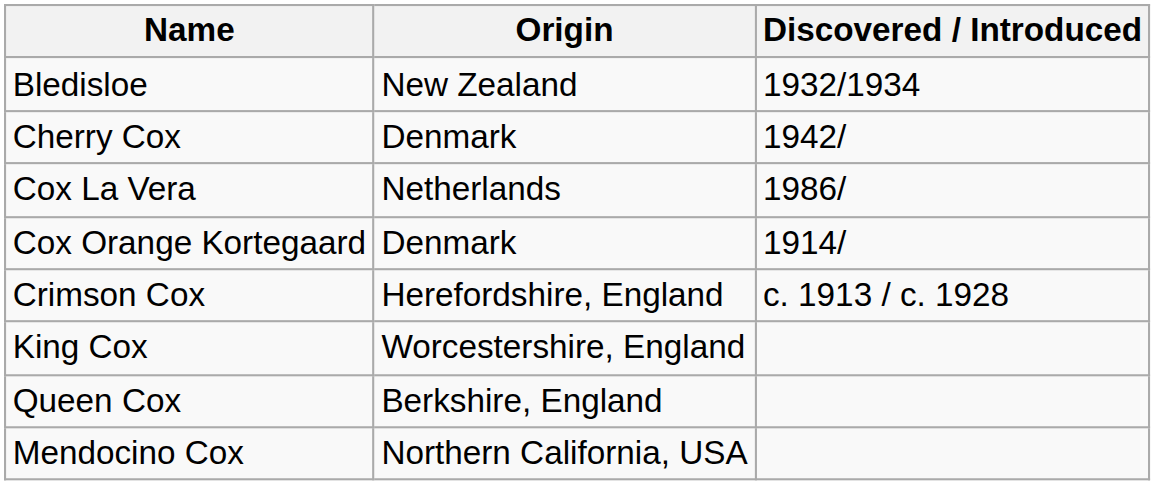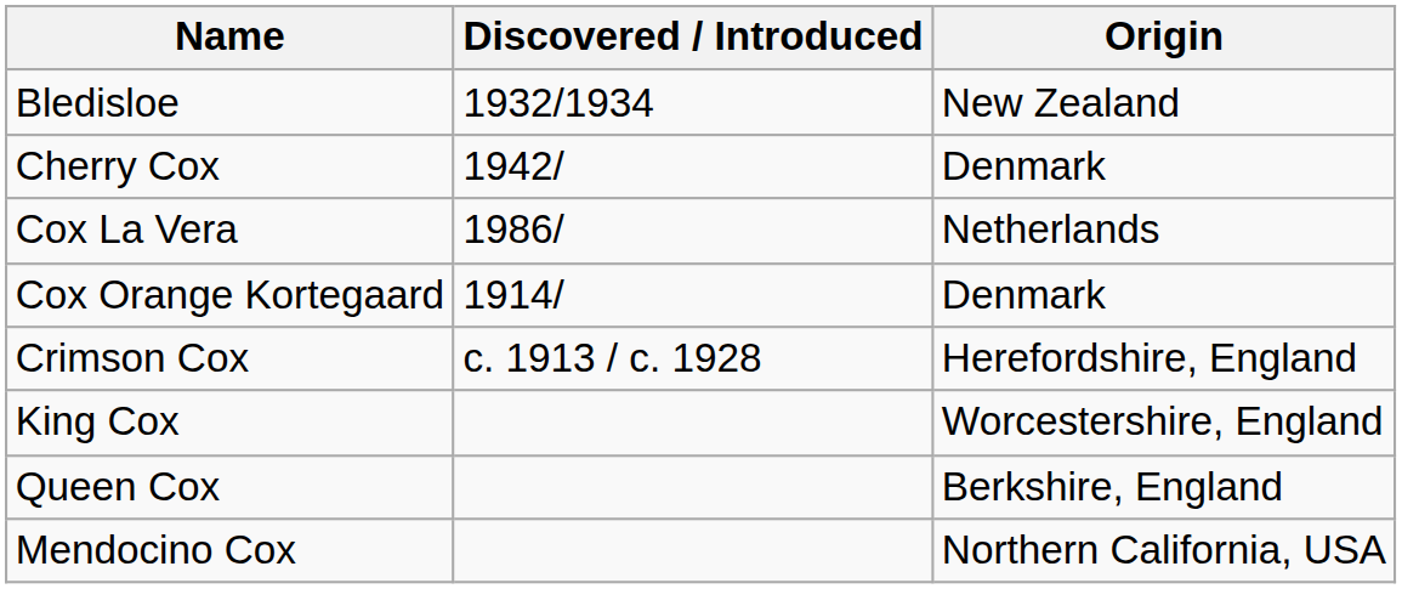columns swapped: Origin <-> Discovered / Introduced
